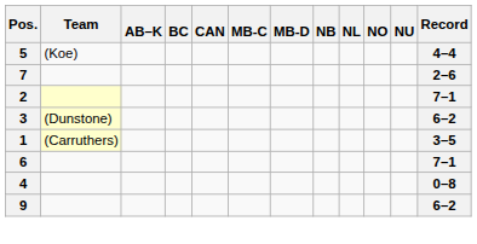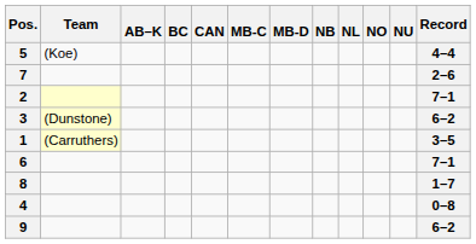+ row: 8 | 1–7
